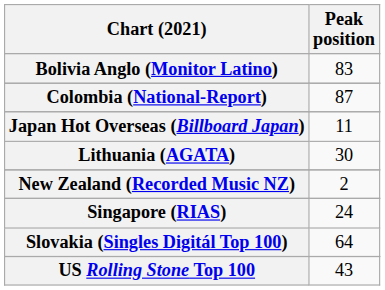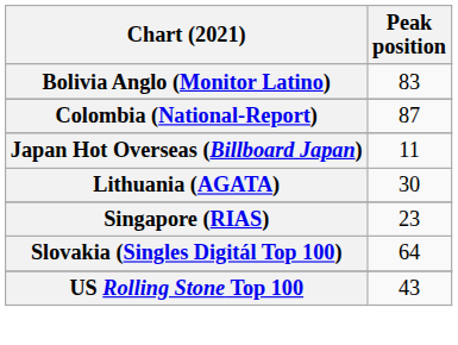- row: New Zealand (Recorded Music NZ) | 2
Singapore (RIAS) | Peak position: 24 -> 23
